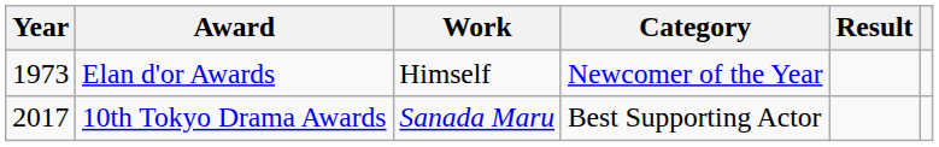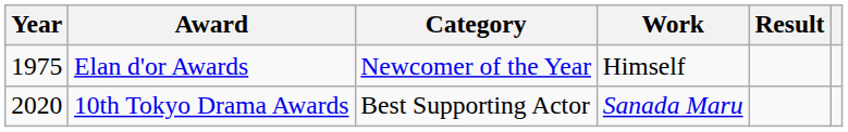columns swapped: Category <-> Work
Elan d'or Awards | Year: 1973 -> 1975
10th Tokyo Drama Awards | Year: 2017 -> 2020
